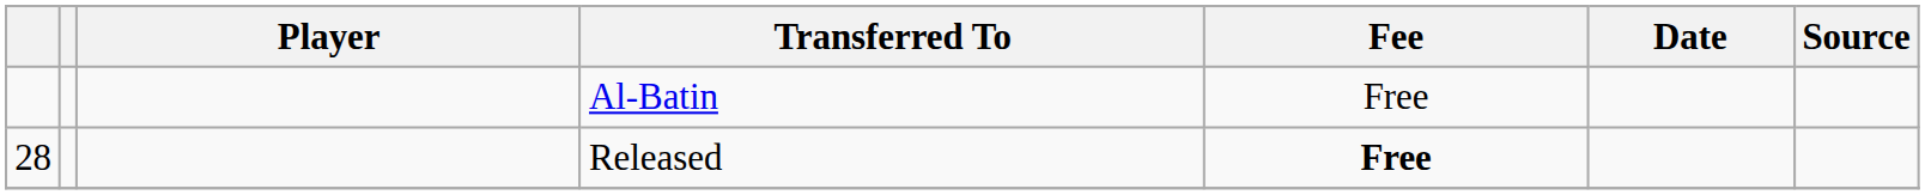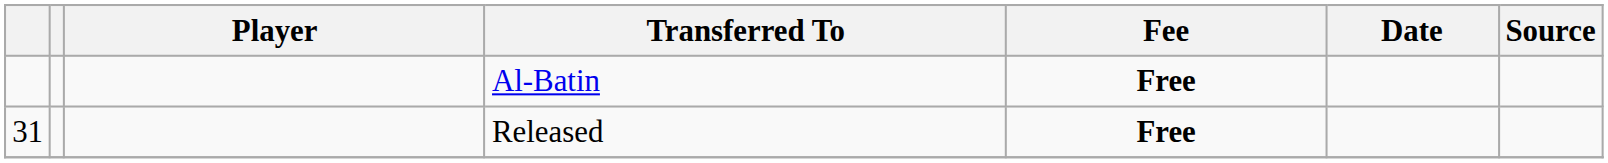Al-Batin | Fee: normal -> bold
Released | column 1: 28 -> 31
